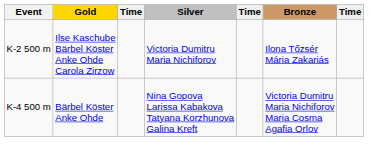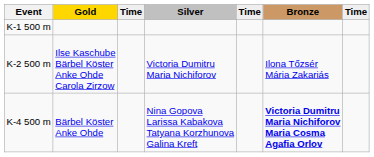+ row: K-1 500 m
K-4 500 m | Bronze: normal -> bold
